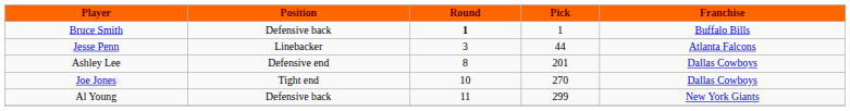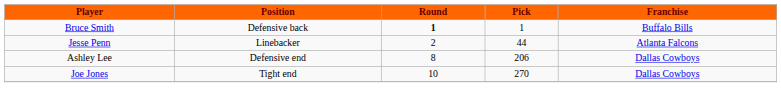Jesse Penn | Round: 3 -> 2
Ashley Lee | Pick: 201 -> 206
- row: Al Young | Defensive back | 11 | 299 | New York Giants
